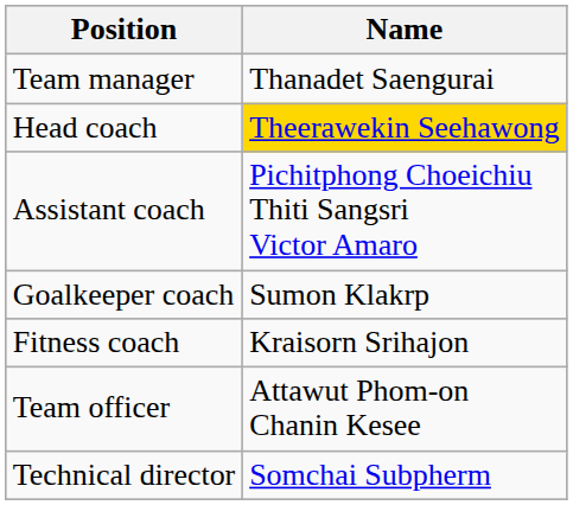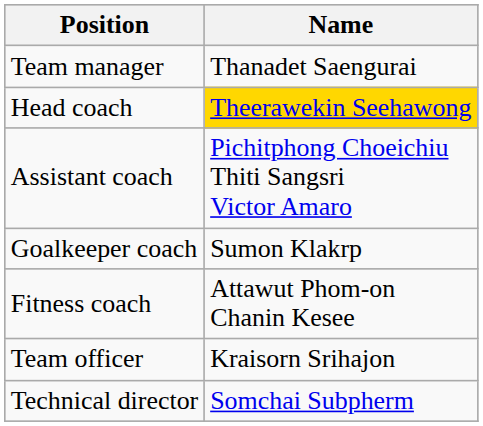Fitness coach | Name: Kraisorn Srihajon -> Attawut Phom-on Chanin Kesee
Team officer | Name: Attawut Phom-on Chanin Kesee -> Kraisorn Srihajon
